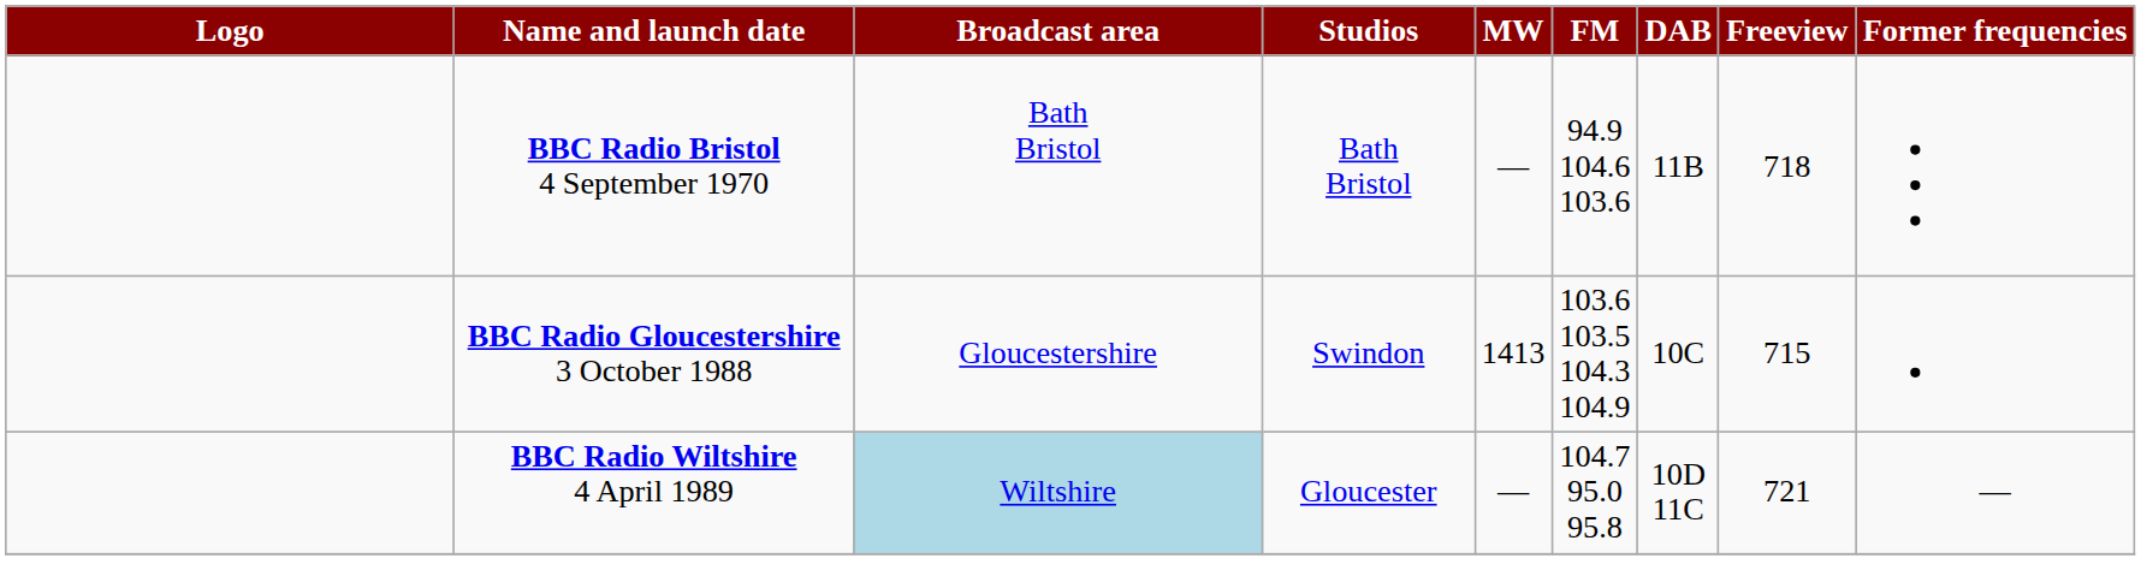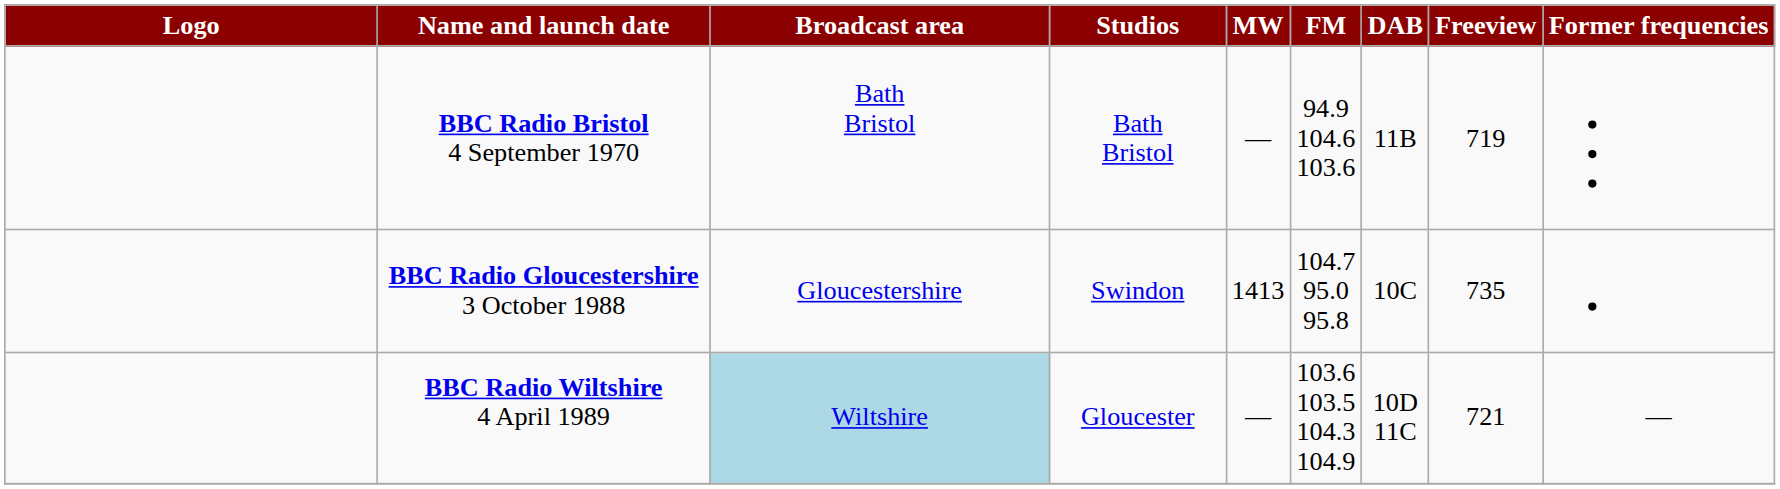BBC Radio Bristol 4 September 1970 | Freeview: 718 -> 719
BBC Radio Gloucestershire 3 October 1988 | FM: 103.6 103.5 104.3 104.9 -> 104.7 95.0 95.8
BBC Radio Gloucestershire 3 October 1988 | Freeview: 715 -> 735
BBC Radio Wiltshire 4 April 1989 | FM: 104.7 95.0 95.8 -> 103.6 103.5 104.3 104.9
